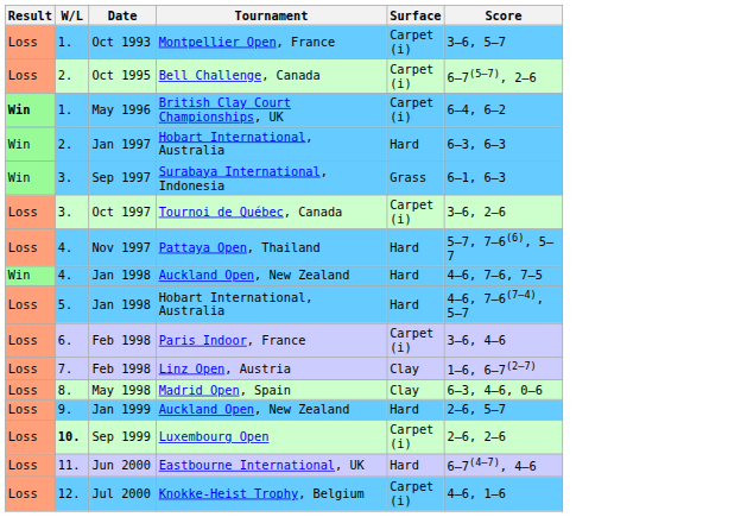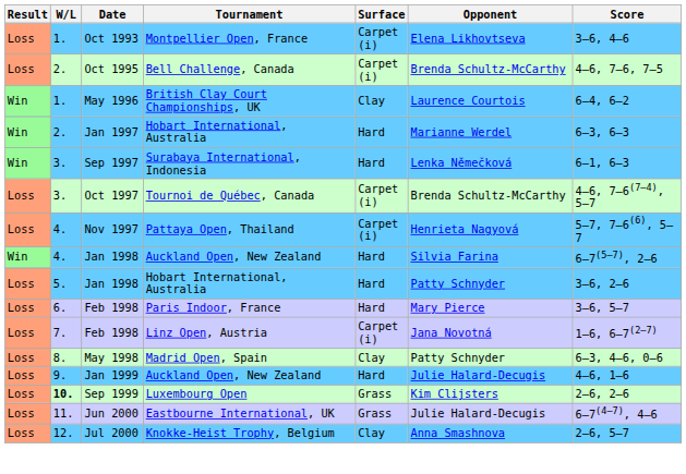+ column: Opponent | Elena Likhovtseva | Brenda Schultz-McCarthy | Laurence Courtois | Marianne Werdel | Lenka Němečková | Brenda Schultz-McCarthy | Henrieta Nagyová | Silvia Farina | Patty Schnyder | Mary Pierce | Jana Novotná | Patty Schnyder | Julie Halard-Decugis | Kim Clijsters | Julie Halard-Decugis | Anna Smashnova
Oct 1993 | Score: 3–6, 5–7 -> 3–6, 4–6
Oct 1995 | Score: 6–7(5–7), 2–6 -> 4–6, 7–6, 7–5
May 1996 | Result: bold -> normal
May 1996 | Surface: Carpet (i) -> Clay
Sep 1997 | Surface: Grass -> Hard
Oct 1997 | Score: 3–6, 2–6 -> 4–6, 7–6(7–4), 5–7
Nov 1997 | Surface: Hard -> Carpet (i)
Jan 1998 / Auckland Open, New Zealand | Score: 4–6, 7–6, 7–5 -> 6–7(5–7), 2–6
Jan 1998 / Hobart International, Australia | Score: 4–6, 7–6(7–4), 5–7 -> 3–6, 2–6
Feb 1998 / Paris Indoor, France | Surface: Carpet (i) -> Hard
Feb 1998 / Paris Indoor, France | Score: 3–6, 4–6 -> 3–6, 5–7
Feb 1998 / Linz Open, Austria | Surface: Clay -> Carpet (i)
Jan 1999 | Score: 2–6, 5–7 -> 4–6, 1–6
Sep 1999 | Surface: Carpet (i) -> Grass
Jun 2000 | Surface: Hard -> Grass
Jul 2000 | Surface: Carpet (i) -> Clay
Jul 2000 | Score: 4–6, 1–6 -> 2–6, 5–7
